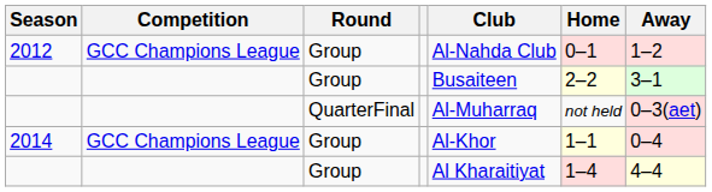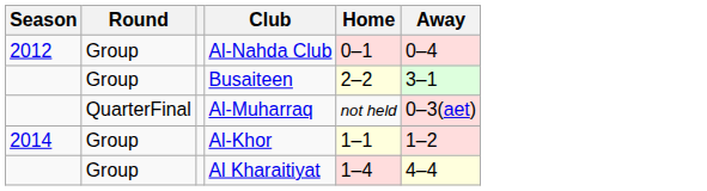- column: Competition | GCC Champions League | GCC Champions League
2012 | Away: 1–2 -> 0–4
2014 | Away: 0–4 -> 1–2
